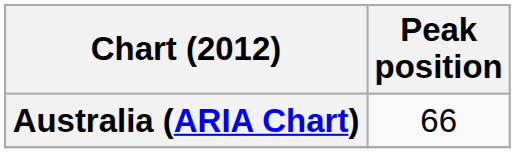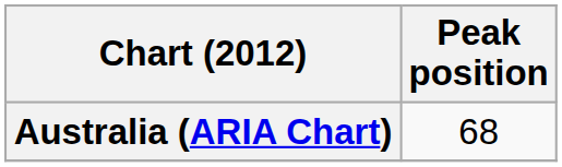Australia (ARIA Chart) | Peak position: 66 -> 68
